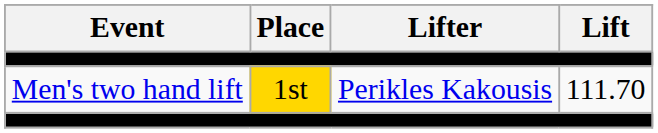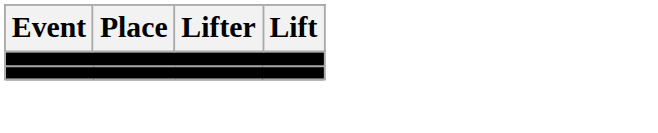- row: Men's two hand lift | 1st | Perikles Kakousis | 111.70
